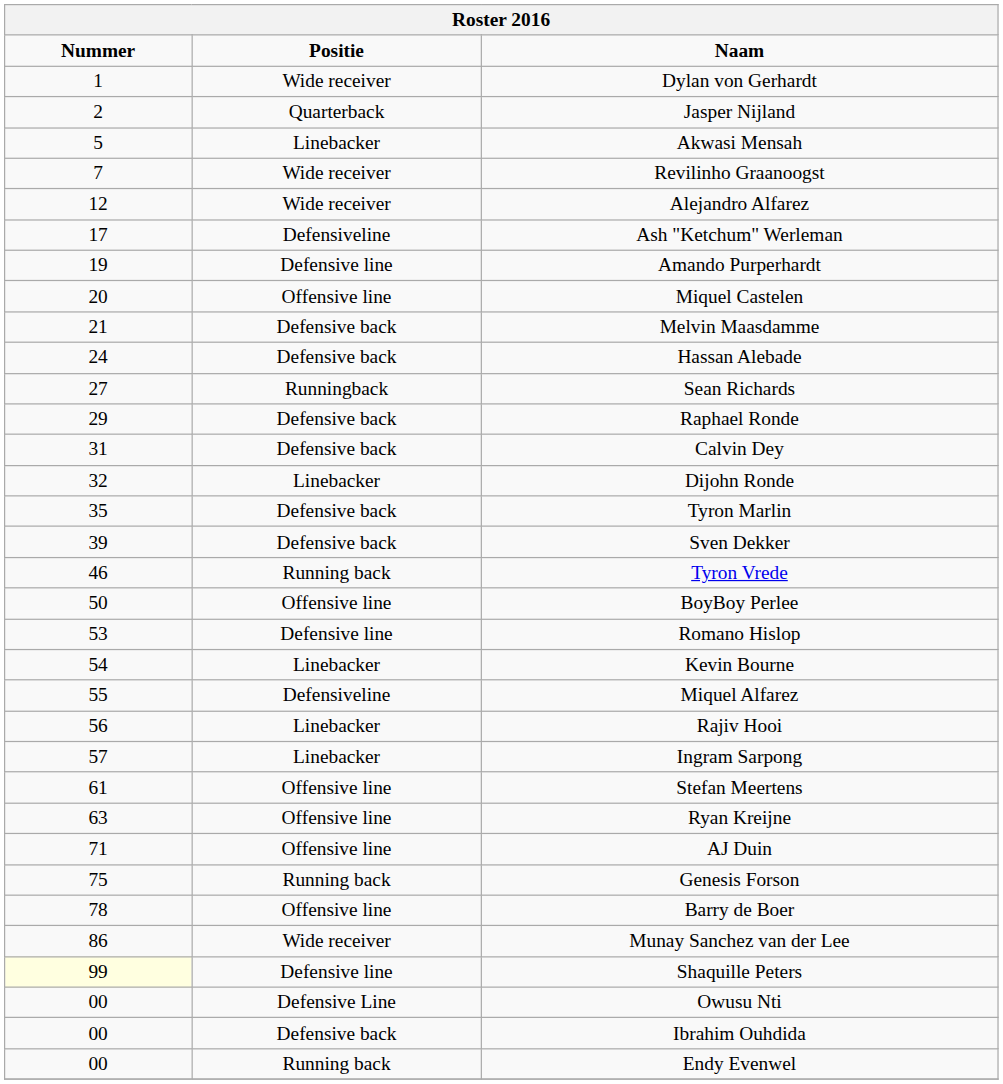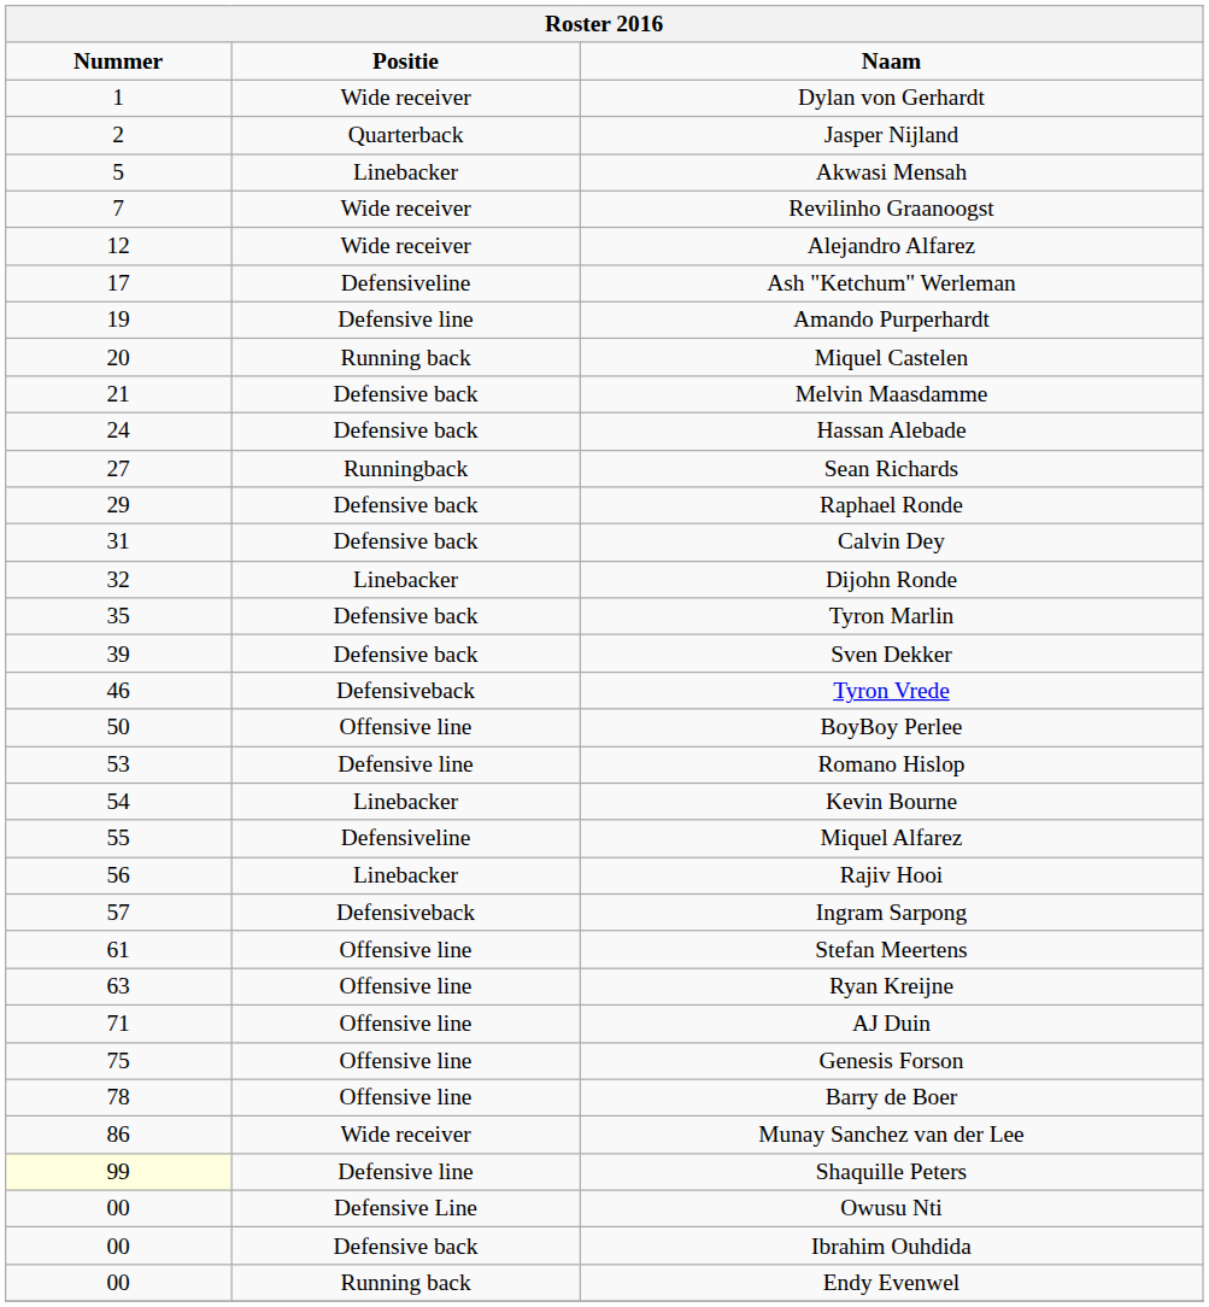Miquel Castelen | Positie: Offensive line -> Running back
Tyron Vrede | Positie: Running back -> Defensiveback
Ingram Sarpong | Positie: Linebacker -> Defensiveback
Genesis Forson | Positie: Running back -> Offensive line
